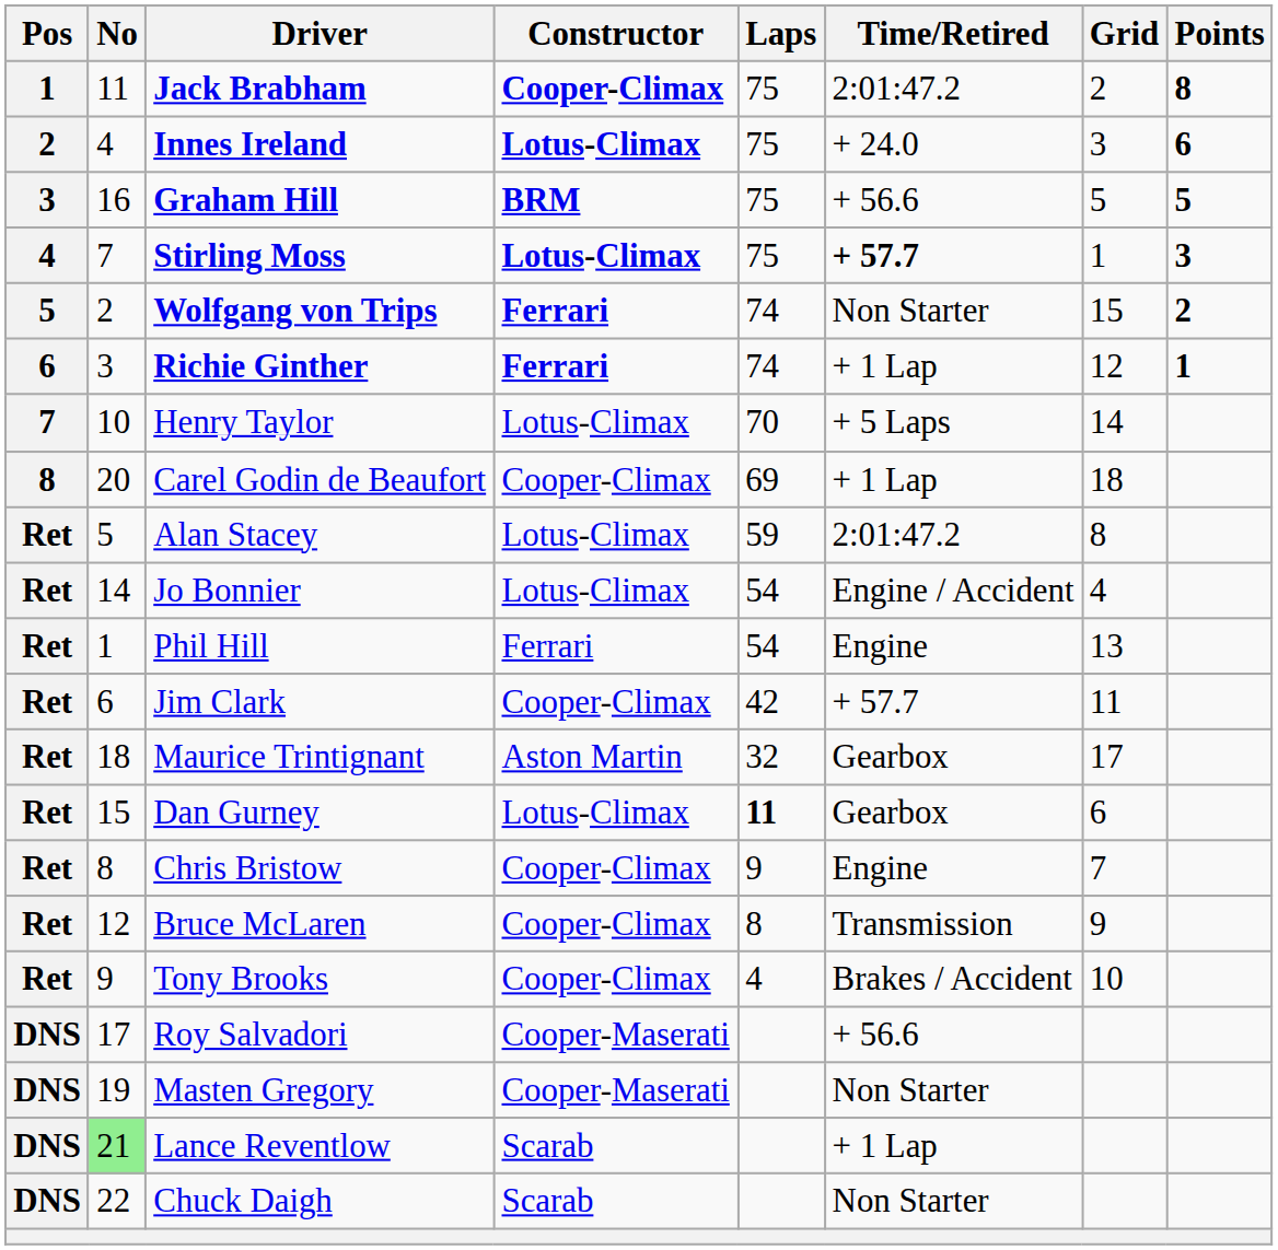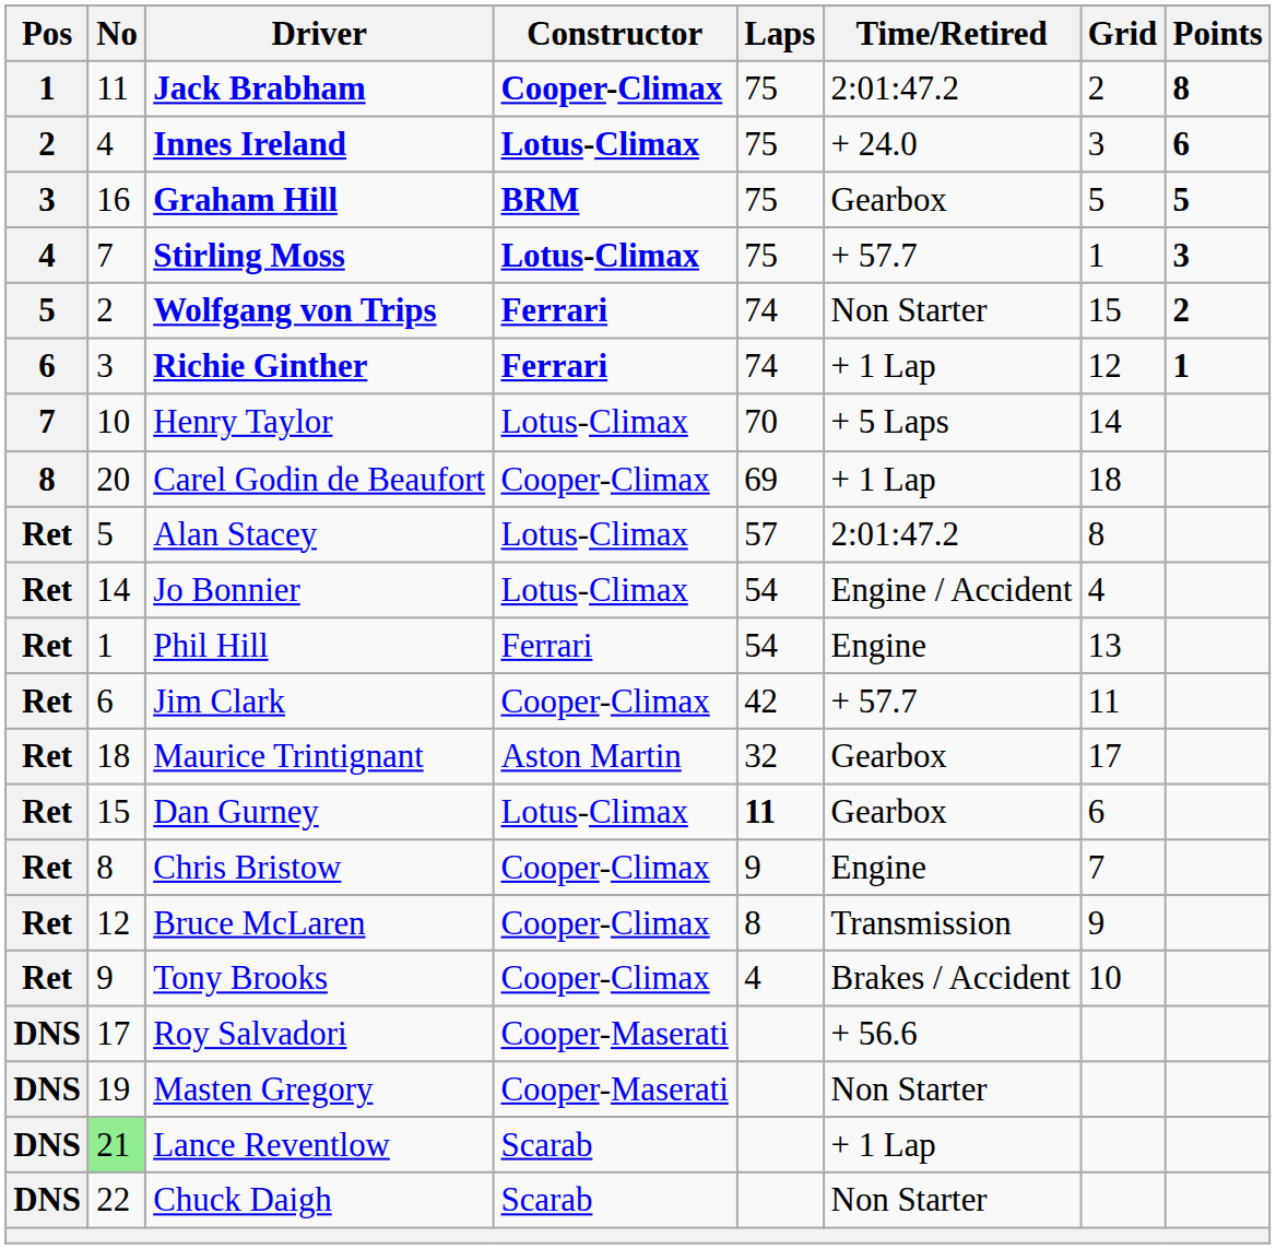Graham Hill | Time/Retired: + 56.6 -> Gearbox
Stirling Moss | Time/Retired: bold -> normal
Alan Stacey | Laps: 59 -> 57
